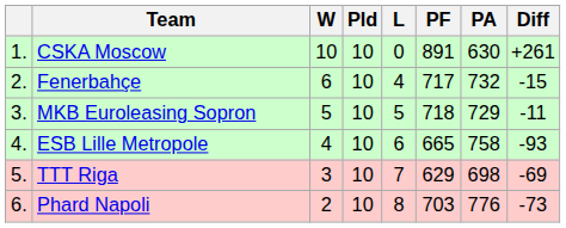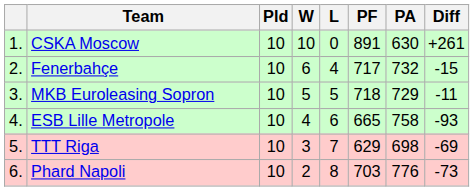columns swapped: Pld <-> W
